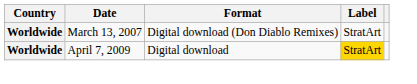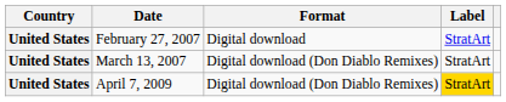+ row: United States | February 27, 2007 | Digital download | StratArt
March 13, 2007 | Country: Worldwide -> United States
April 7, 2009 | Country: Worldwide -> United States
April 7, 2009 | Format: Digital download -> Digital download (Don Diablo Remixes)
